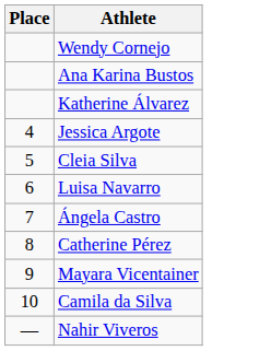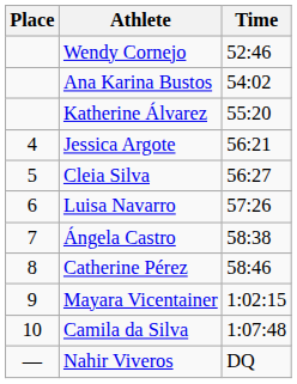+ column: Time | 52:46 | 54:02 | 55:20 | 56:21 | 56:27 | 57:26 | 58:38 | 58:46 | 1:02:15 | 1:07:48 | DQ
